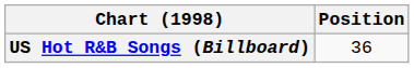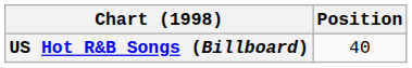US Hot R&B Songs (Billboard) | Position: 36 -> 40
